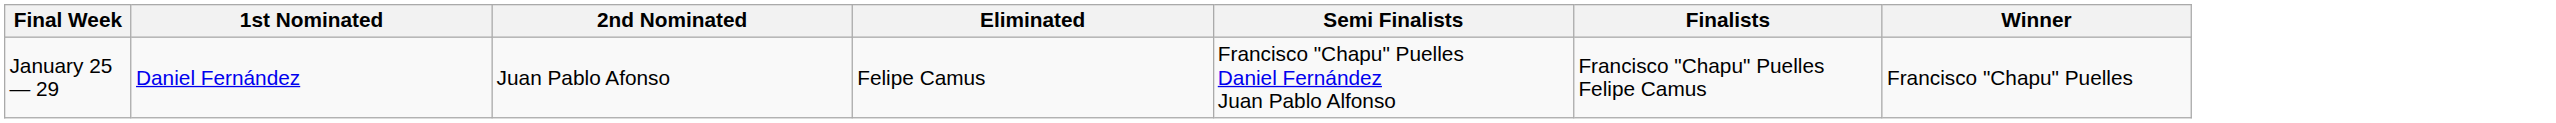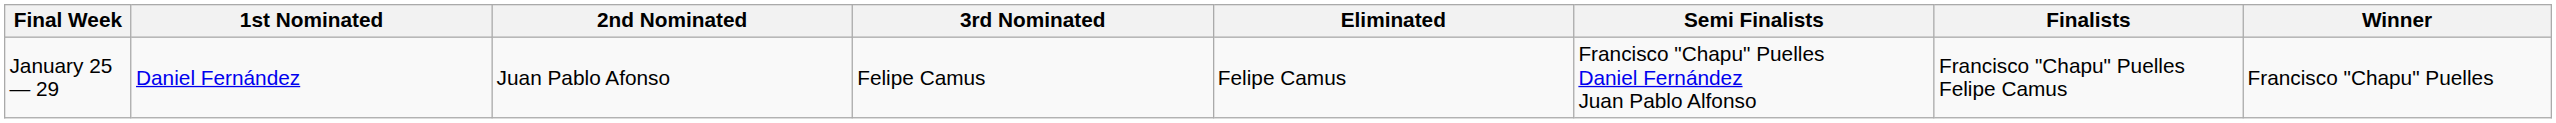+ column: 3rd Nominated | Felipe Camus
